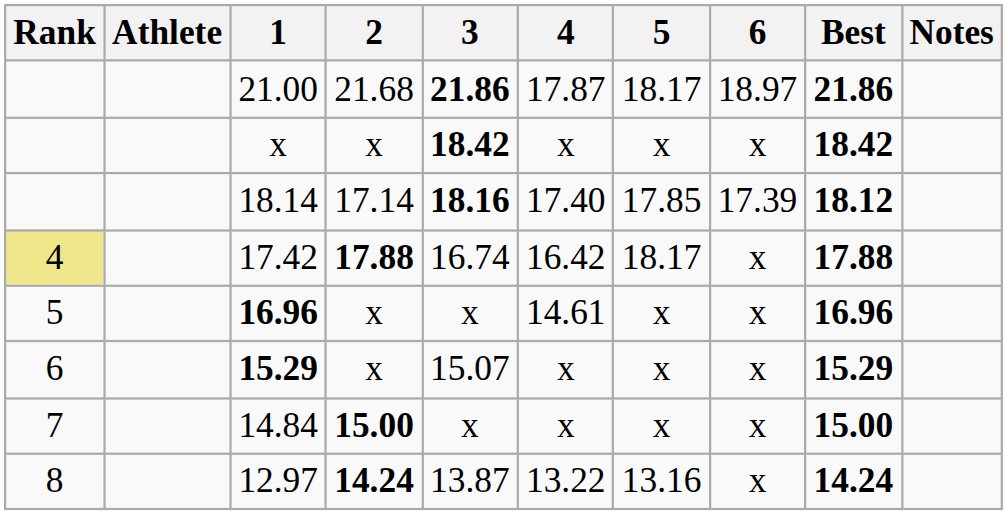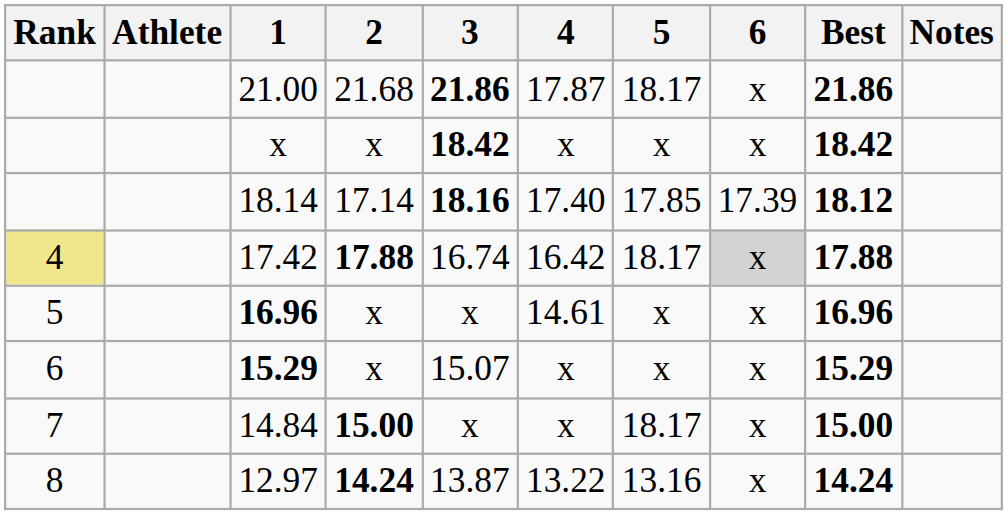21.00 | 6: 18.97 -> x
17.42 | 6: no background -> lightgrey background
14.84 | 5: x -> 18.17
